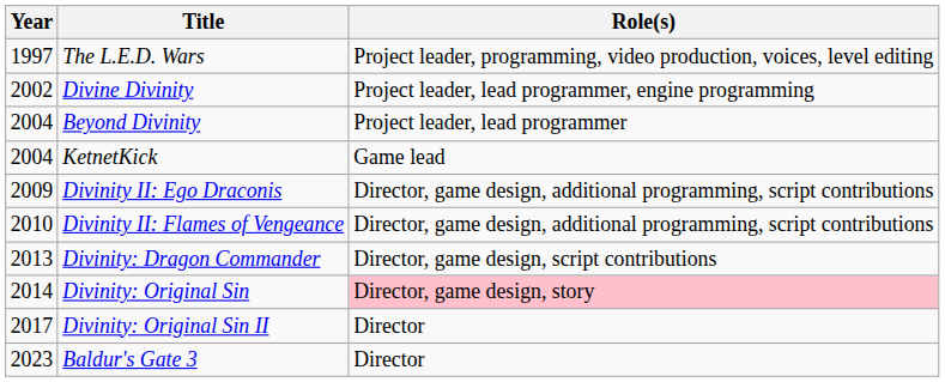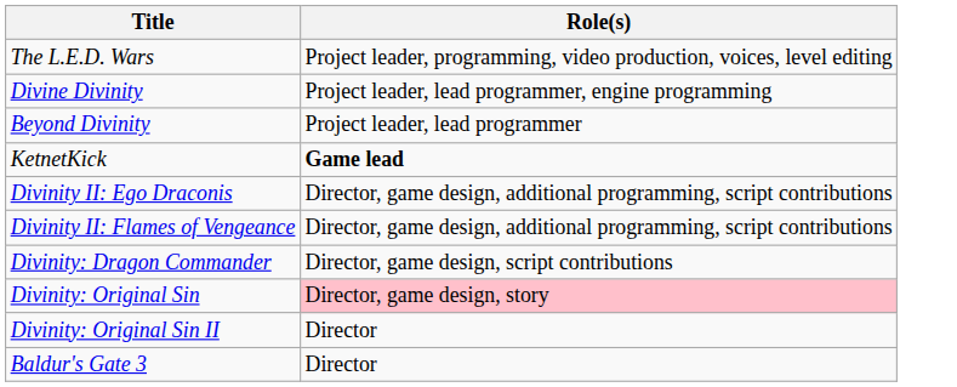- column: Year | 1997 | 2002 | 2004 | 2004 | 2009 | 2010 | 2013 | 2014 | 2017 | 2023
KetnetKick | Role(s): normal -> bold
